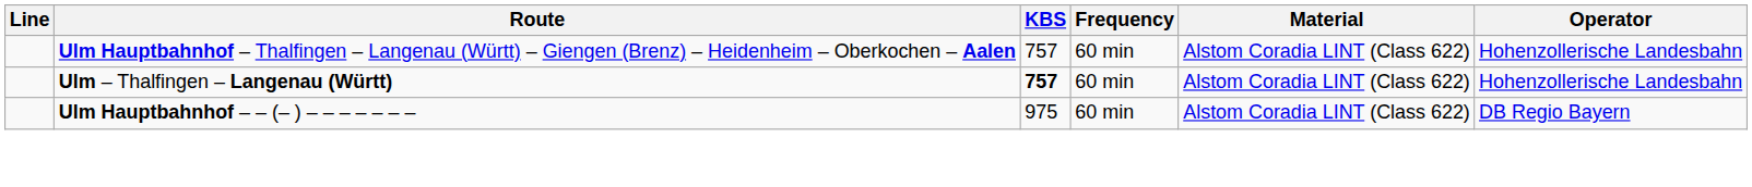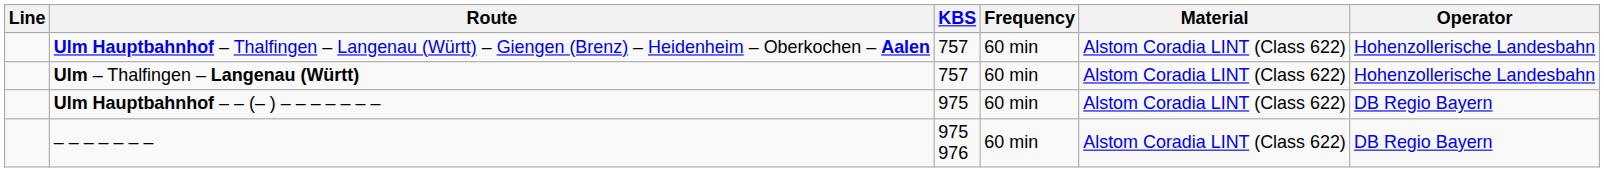Ulm – Thalfingen – Langenau (Württ) | KBS: bold -> normal
+ row: – – – – – – – | 975 976 | 60 min | Alstom Coradia LINT (Class 622) | DB Regio Bayern
